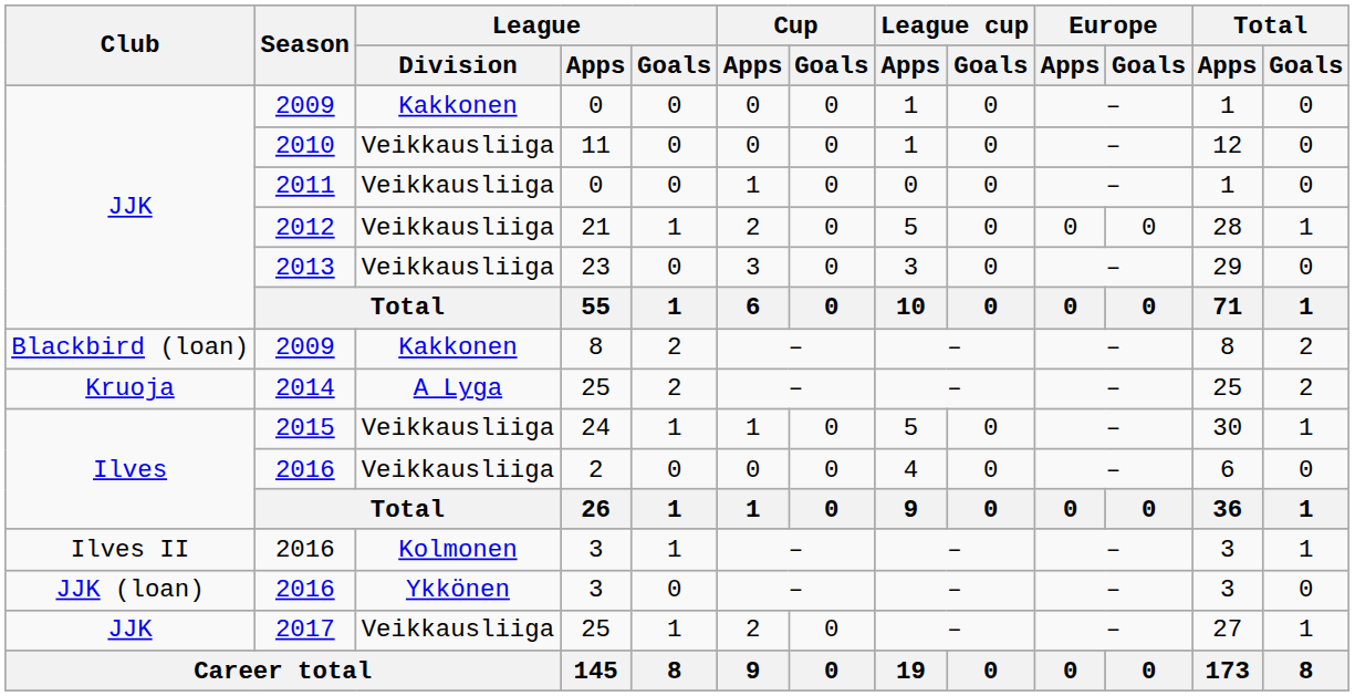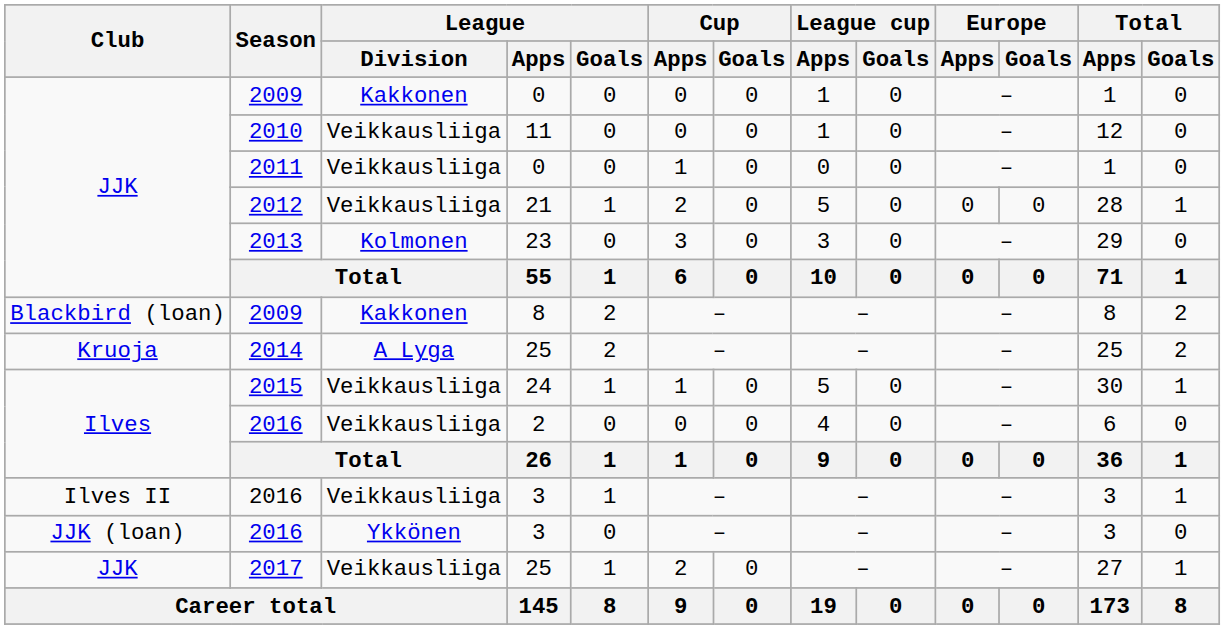2013 | League / Division: Veikkausliiga -> Kolmonen
Ilves II / 2016 | League / Division: Kolmonen -> Veikkausliiga
